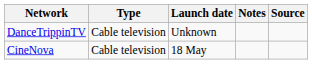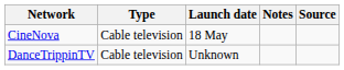rows swapped: DanceTrippinTV <-> CineNova
